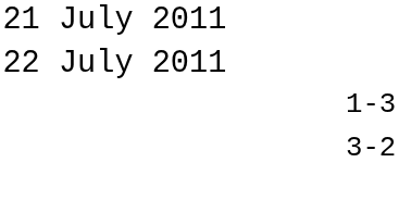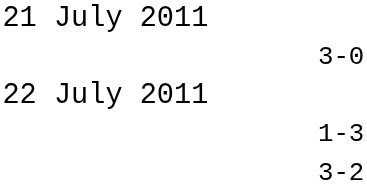+ row: 3-0
